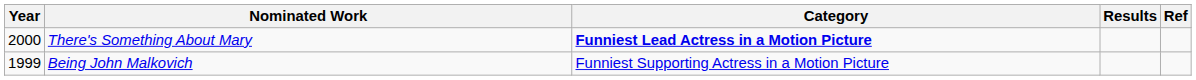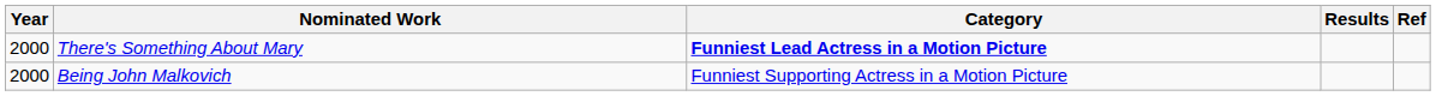Being John Malkovich | Year: 1999 -> 2000
